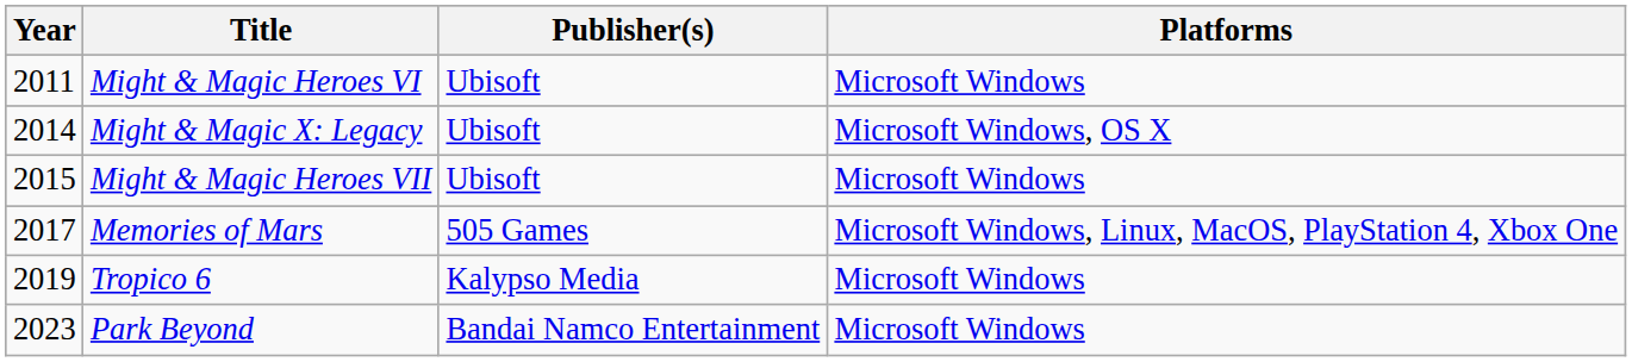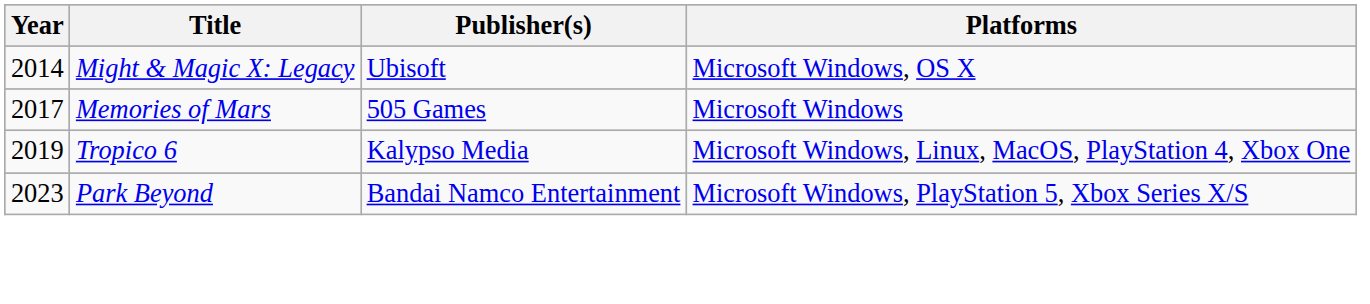- row: 2011 | Might & Magic Heroes VI | Ubisoft | Microsoft Windows
- row: 2015 | Might & Magic Heroes VII | Ubisoft | Microsoft Windows
Memories of Mars | Platforms: Microsoft Windows, Linux, MacOS, PlayStation 4, Xbox One -> Microsoft Windows
Tropico 6 | Platforms: Microsoft Windows -> Microsoft Windows, Linux, MacOS, PlayStation 4, Xbox One
Park Beyond | Platforms: Microsoft Windows -> Microsoft Windows, PlayStation 5, Xbox Series X/S
